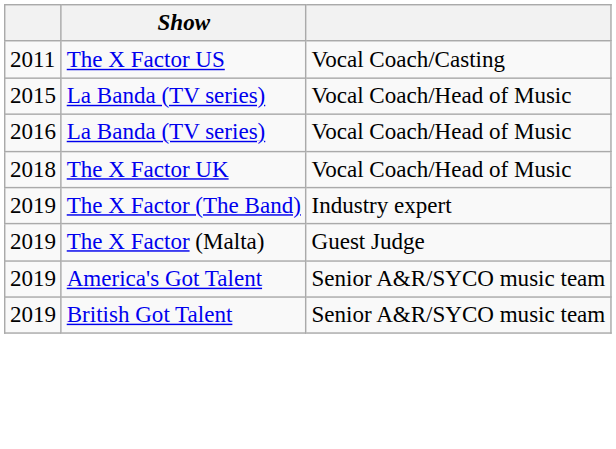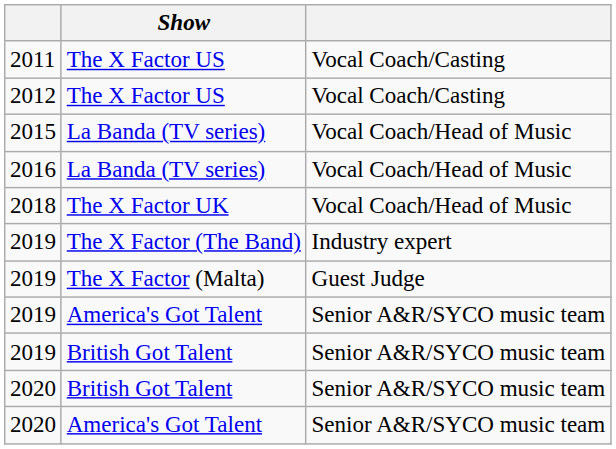+ row: 2012 | The X Factor US | Vocal Coach/Casting
+ row: 2020 | British Got Talent | Senior A&R/SYCO music team
+ row: 2020 | America's Got Talent | Senior A&R/SYCO music team
